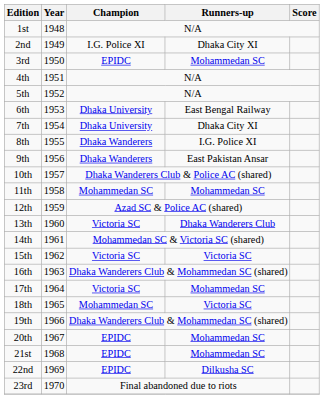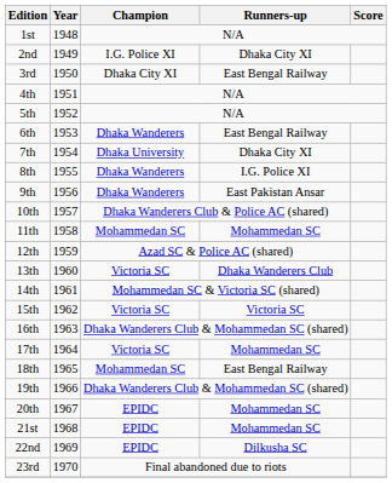3rd | Champion: EPIDC -> Dhaka City XI
3rd | Runners-up: Mohammedan SC -> East Bengal Railway
6th | Champion: Dhaka University -> Dhaka Wanderers
18th | Runners-up: Victoria SC -> East Bengal Railway
